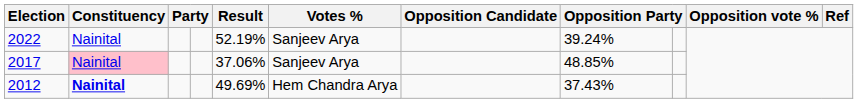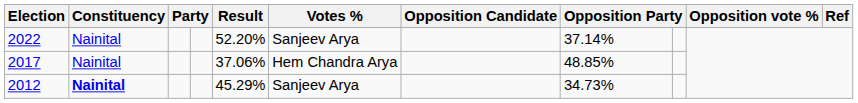2022 | Result: 52.19% -> 52.20%
2022 | column 8: 39.24% -> 37.14%
2017 | Constituency: pink background -> no background
2017 | Votes %: Sanjeev Arya -> Hem Chandra Arya
2012 | Result: 49.69% -> 45.29%
2012 | Votes %: Hem Chandra Arya -> Sanjeev Arya
2012 | column 8: 37.43% -> 34.73%
